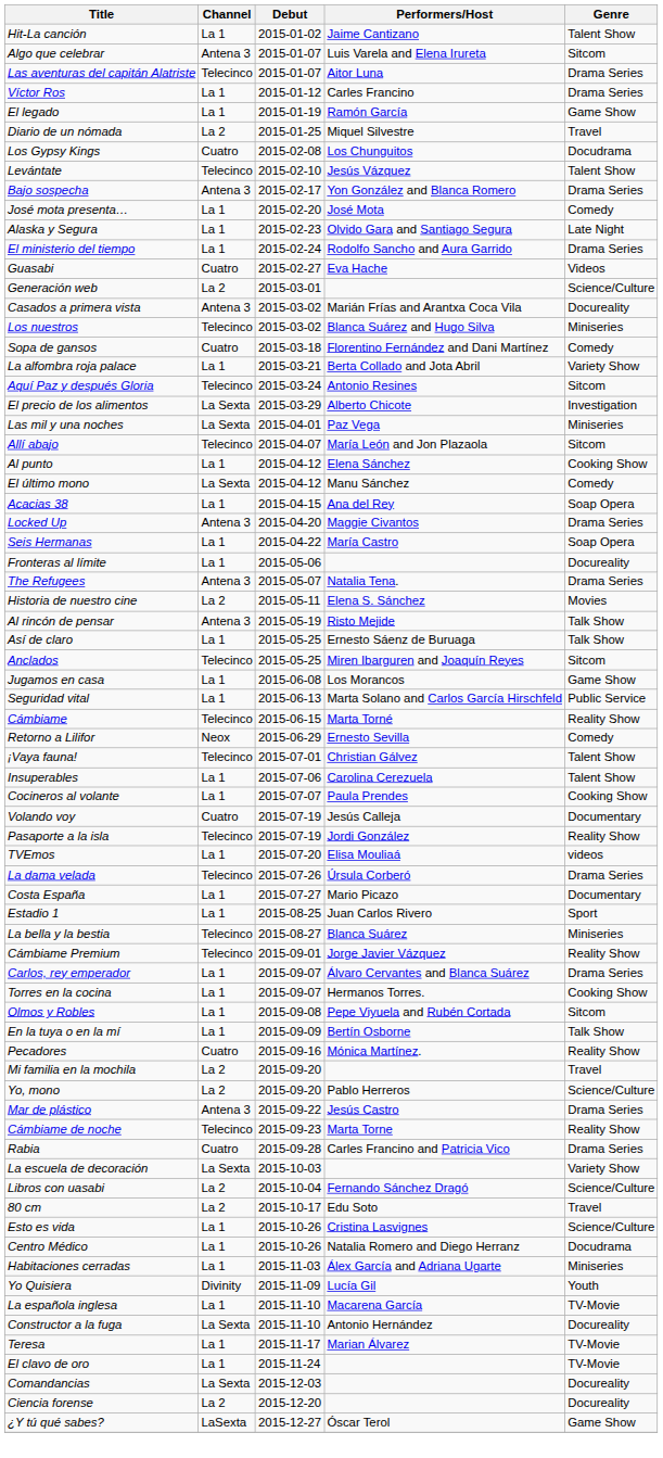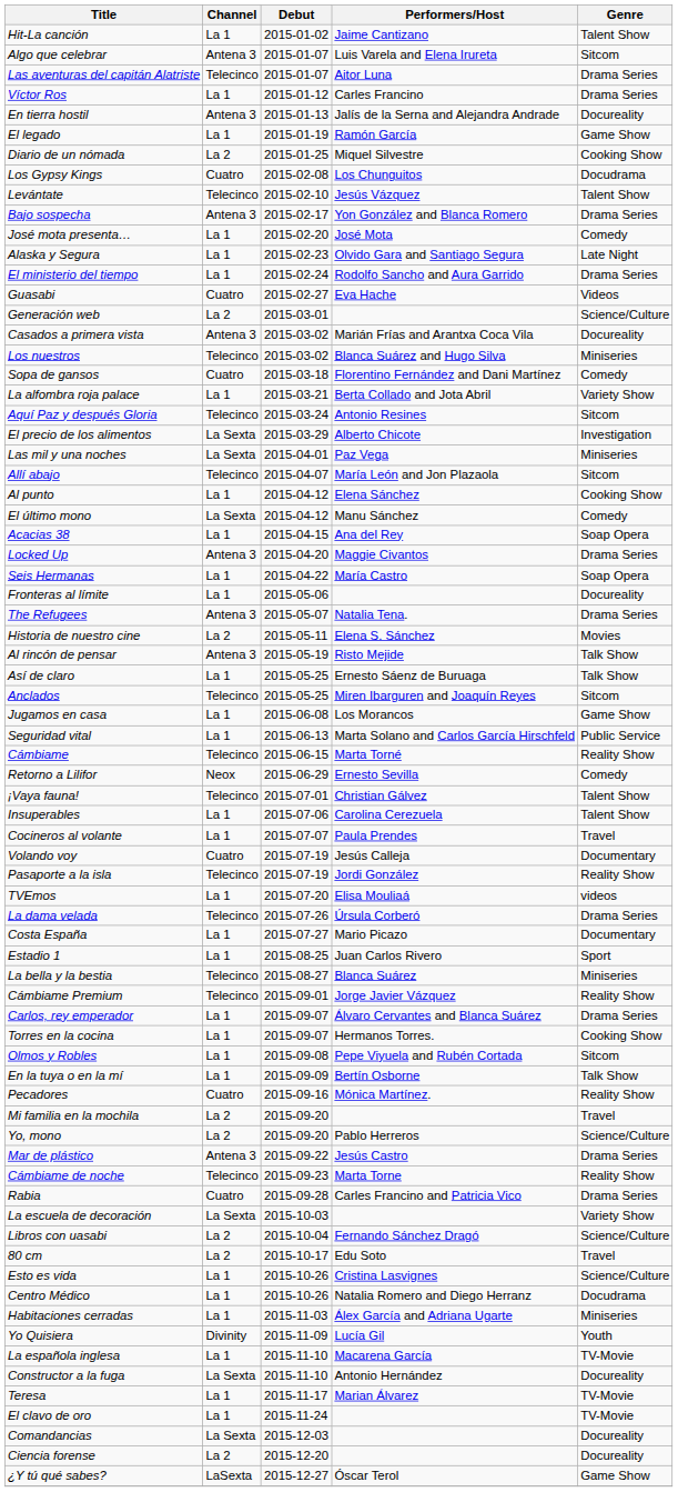+ row: En tierra hostil | Antena 3 | 2015-01-13 | Jalís de la Serna and Alejandra Andrade | Docureality
Diario de un nómada | Genre: Travel -> Cooking Show
Cocineros al volante | Genre: Cooking Show -> Travel
